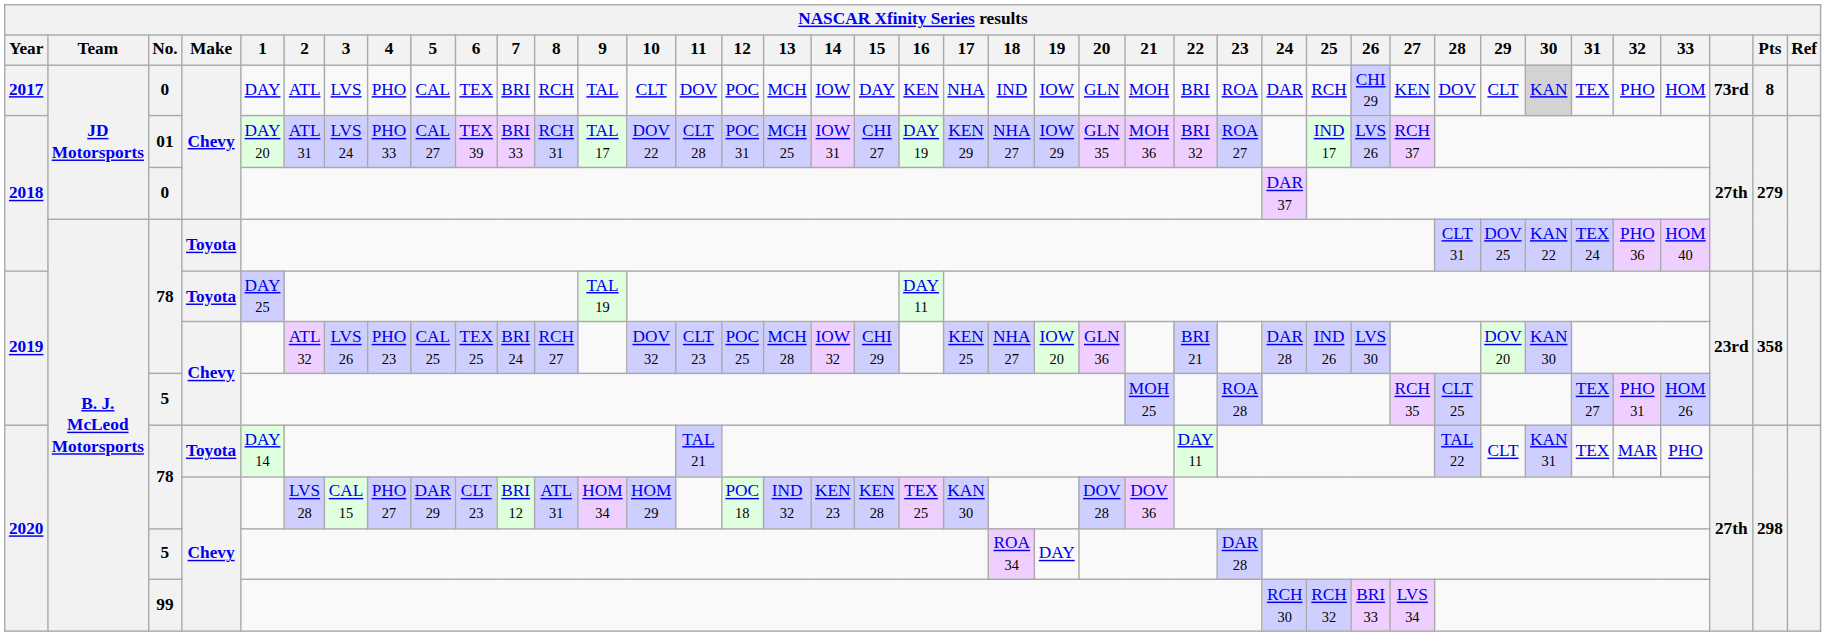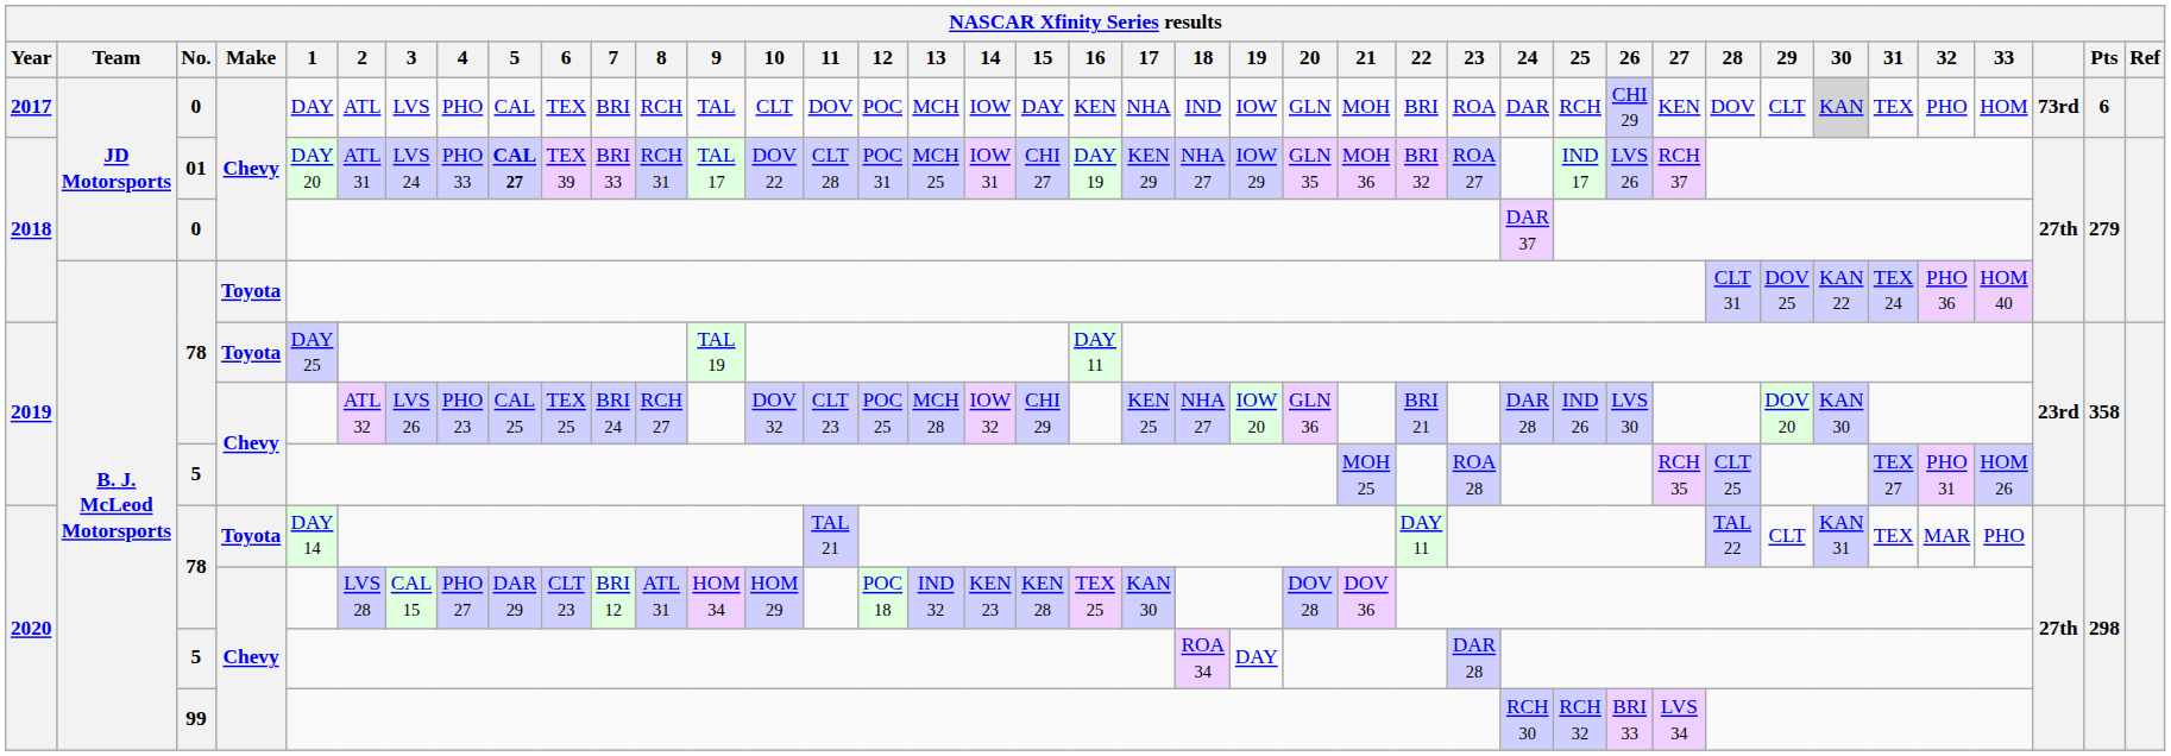2017 / 0 | Pts: 8 -> 6
01 | 5: normal -> bold
